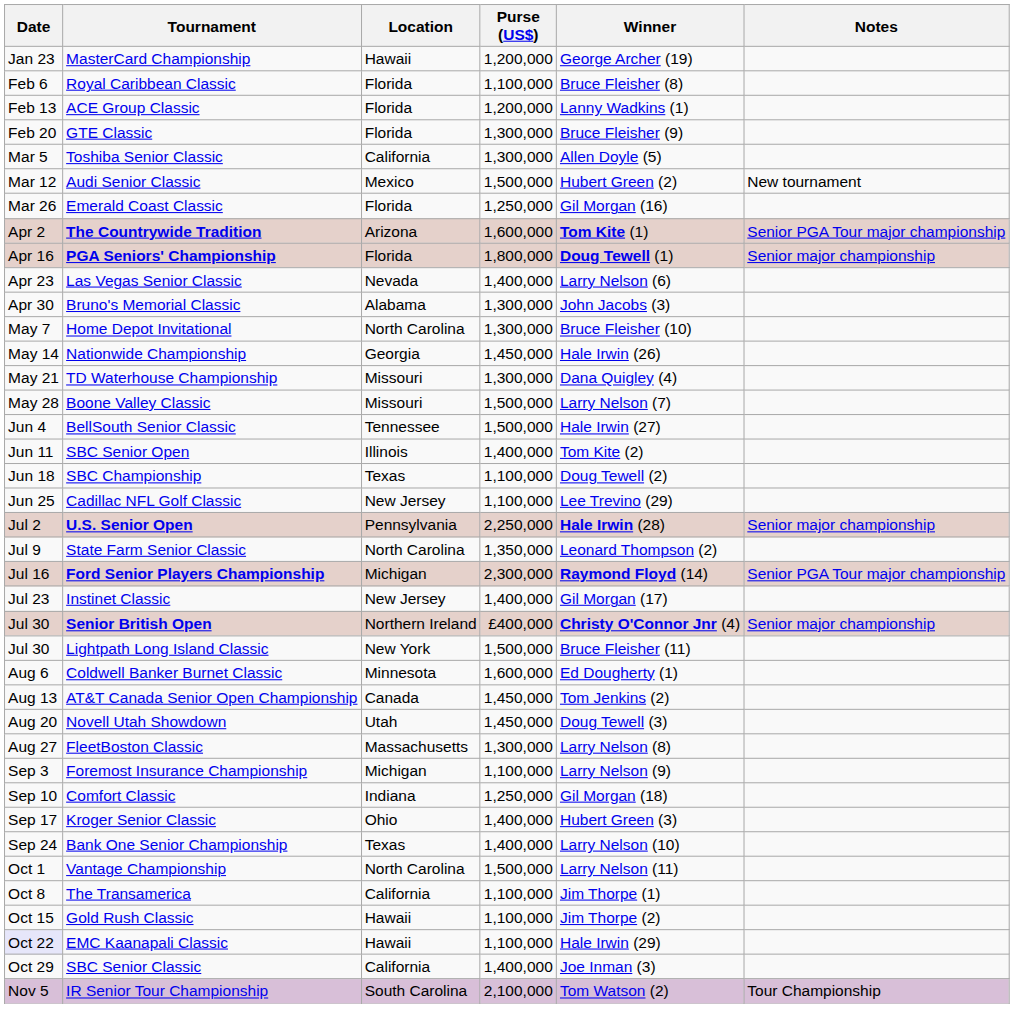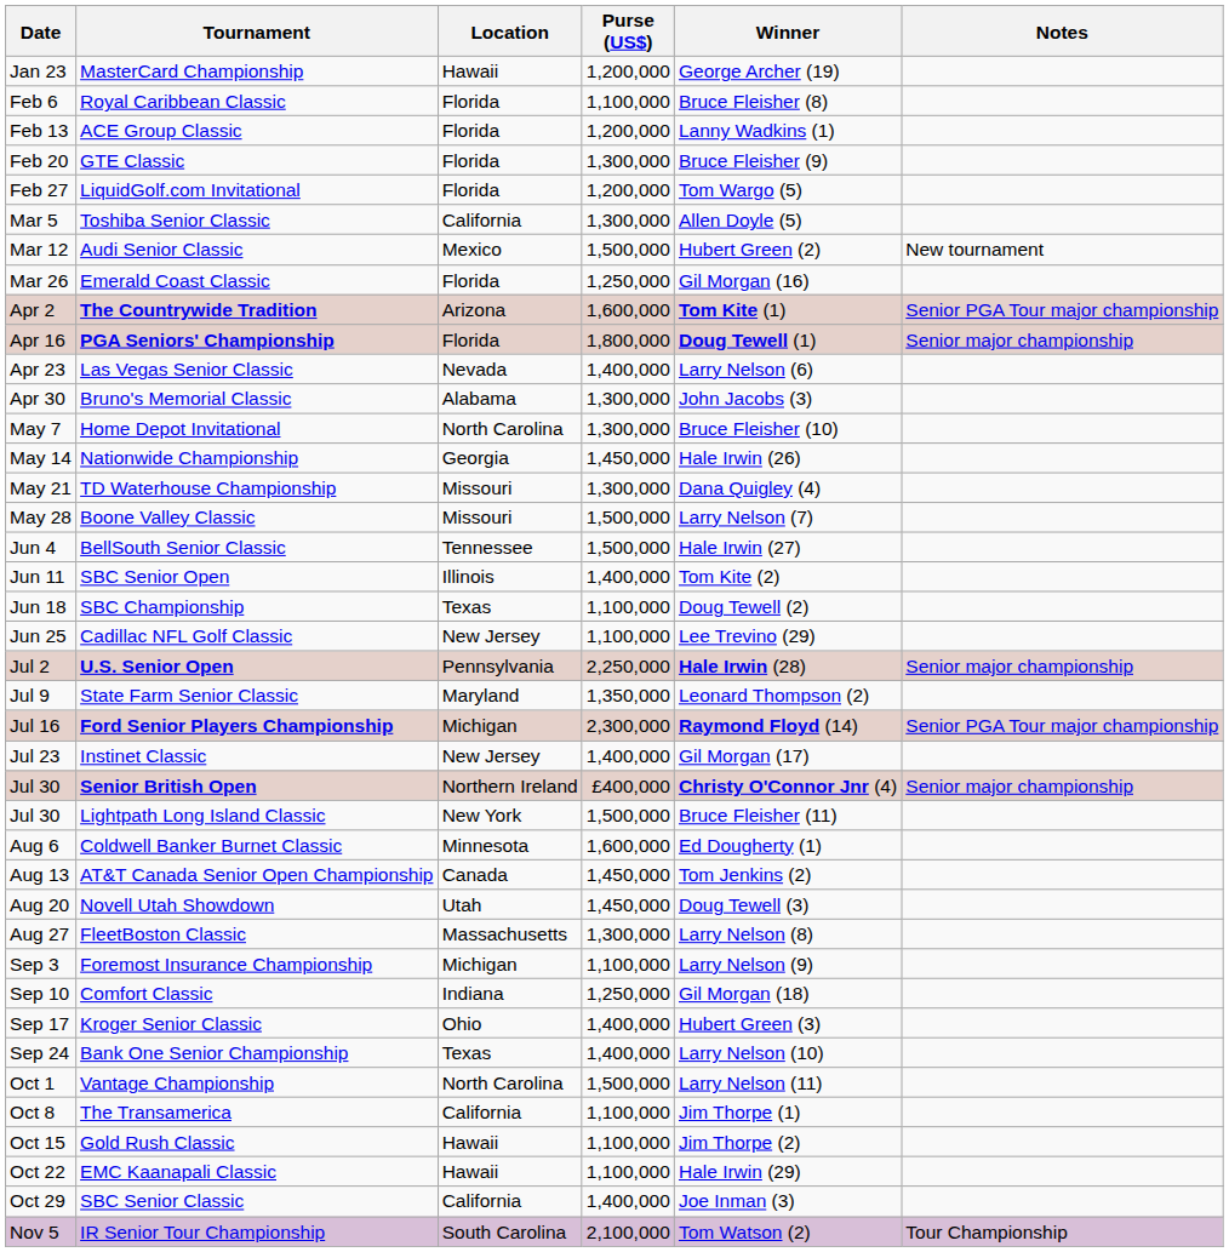+ row: Feb 27 | LiquidGolf.com Invitational | Florida | 1,200,000 | Tom Wargo (5)
State Farm Senior Classic | Location: North Carolina -> Maryland
EMC Kaanapali Classic | Date: lavender background -> no background
